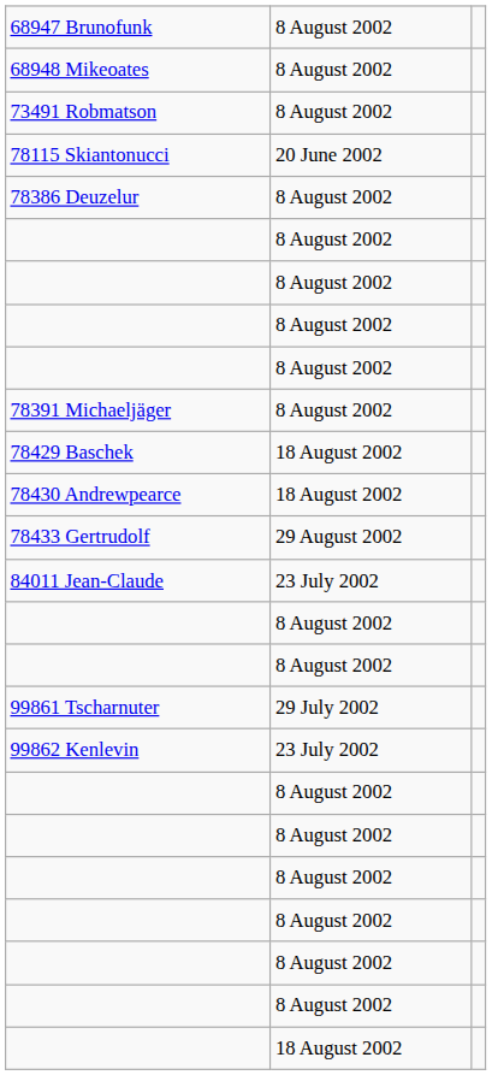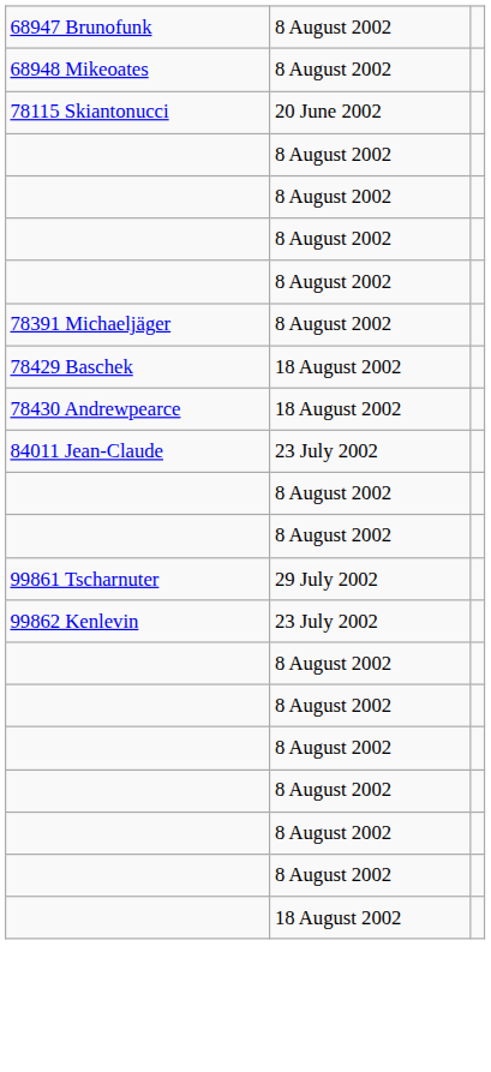- row: 73491 Robmatson | 8 August 2002
- row: 78386 Deuzelur | 8 August 2002
- row: 78433 Gertrudolf | 29 August 2002
